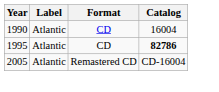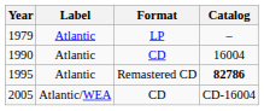+ row: 1979 | Atlantic | LP | –
1995 | Format: CD -> Remastered CD
2005 | Label: Atlantic -> Atlantic/WEA
2005 | Format: Remastered CD -> CD
